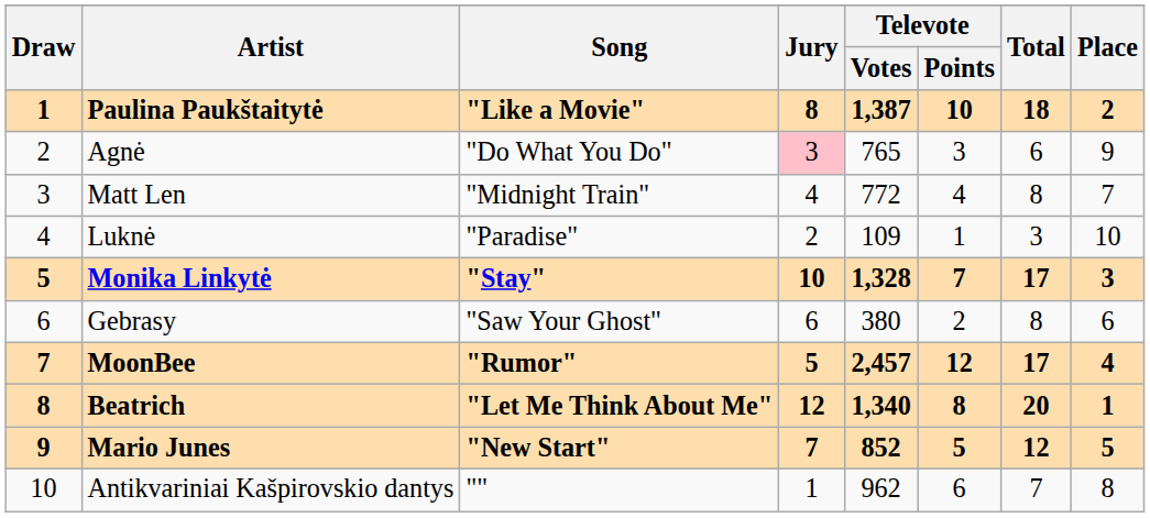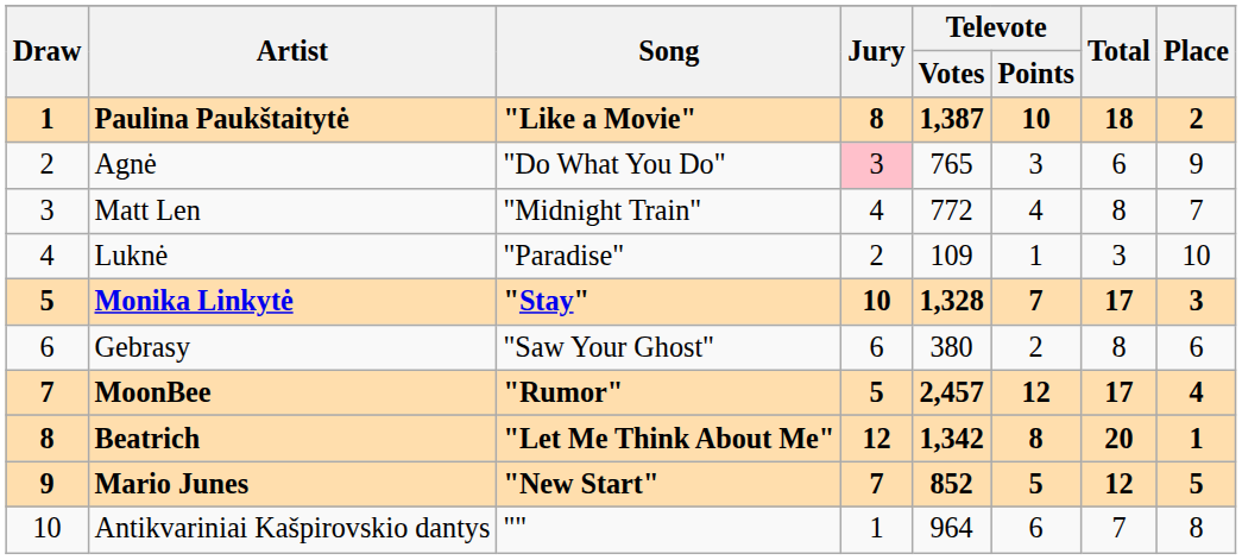Beatrich | Televote / Votes: 1,340 -> 1,342
Antikvariniai Kašpirovskio dantys | Televote / Votes: 962 -> 964
